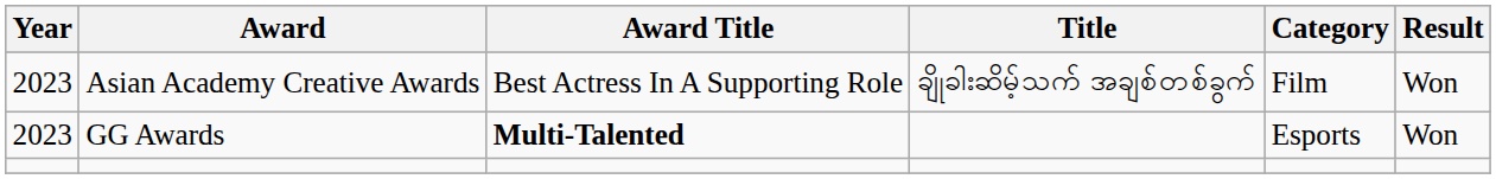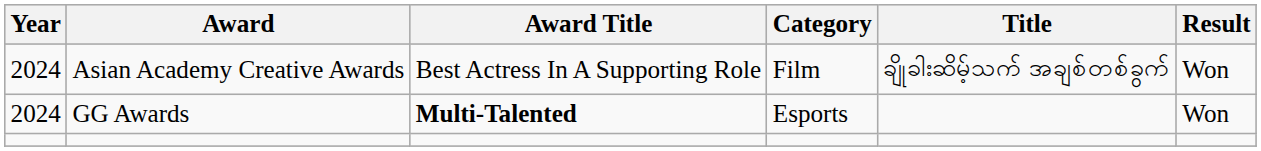columns swapped: Title <-> Category
Asian Academy Creative Awards | Year: 2023 -> 2024
GG Awards | Year: 2023 -> 2024
